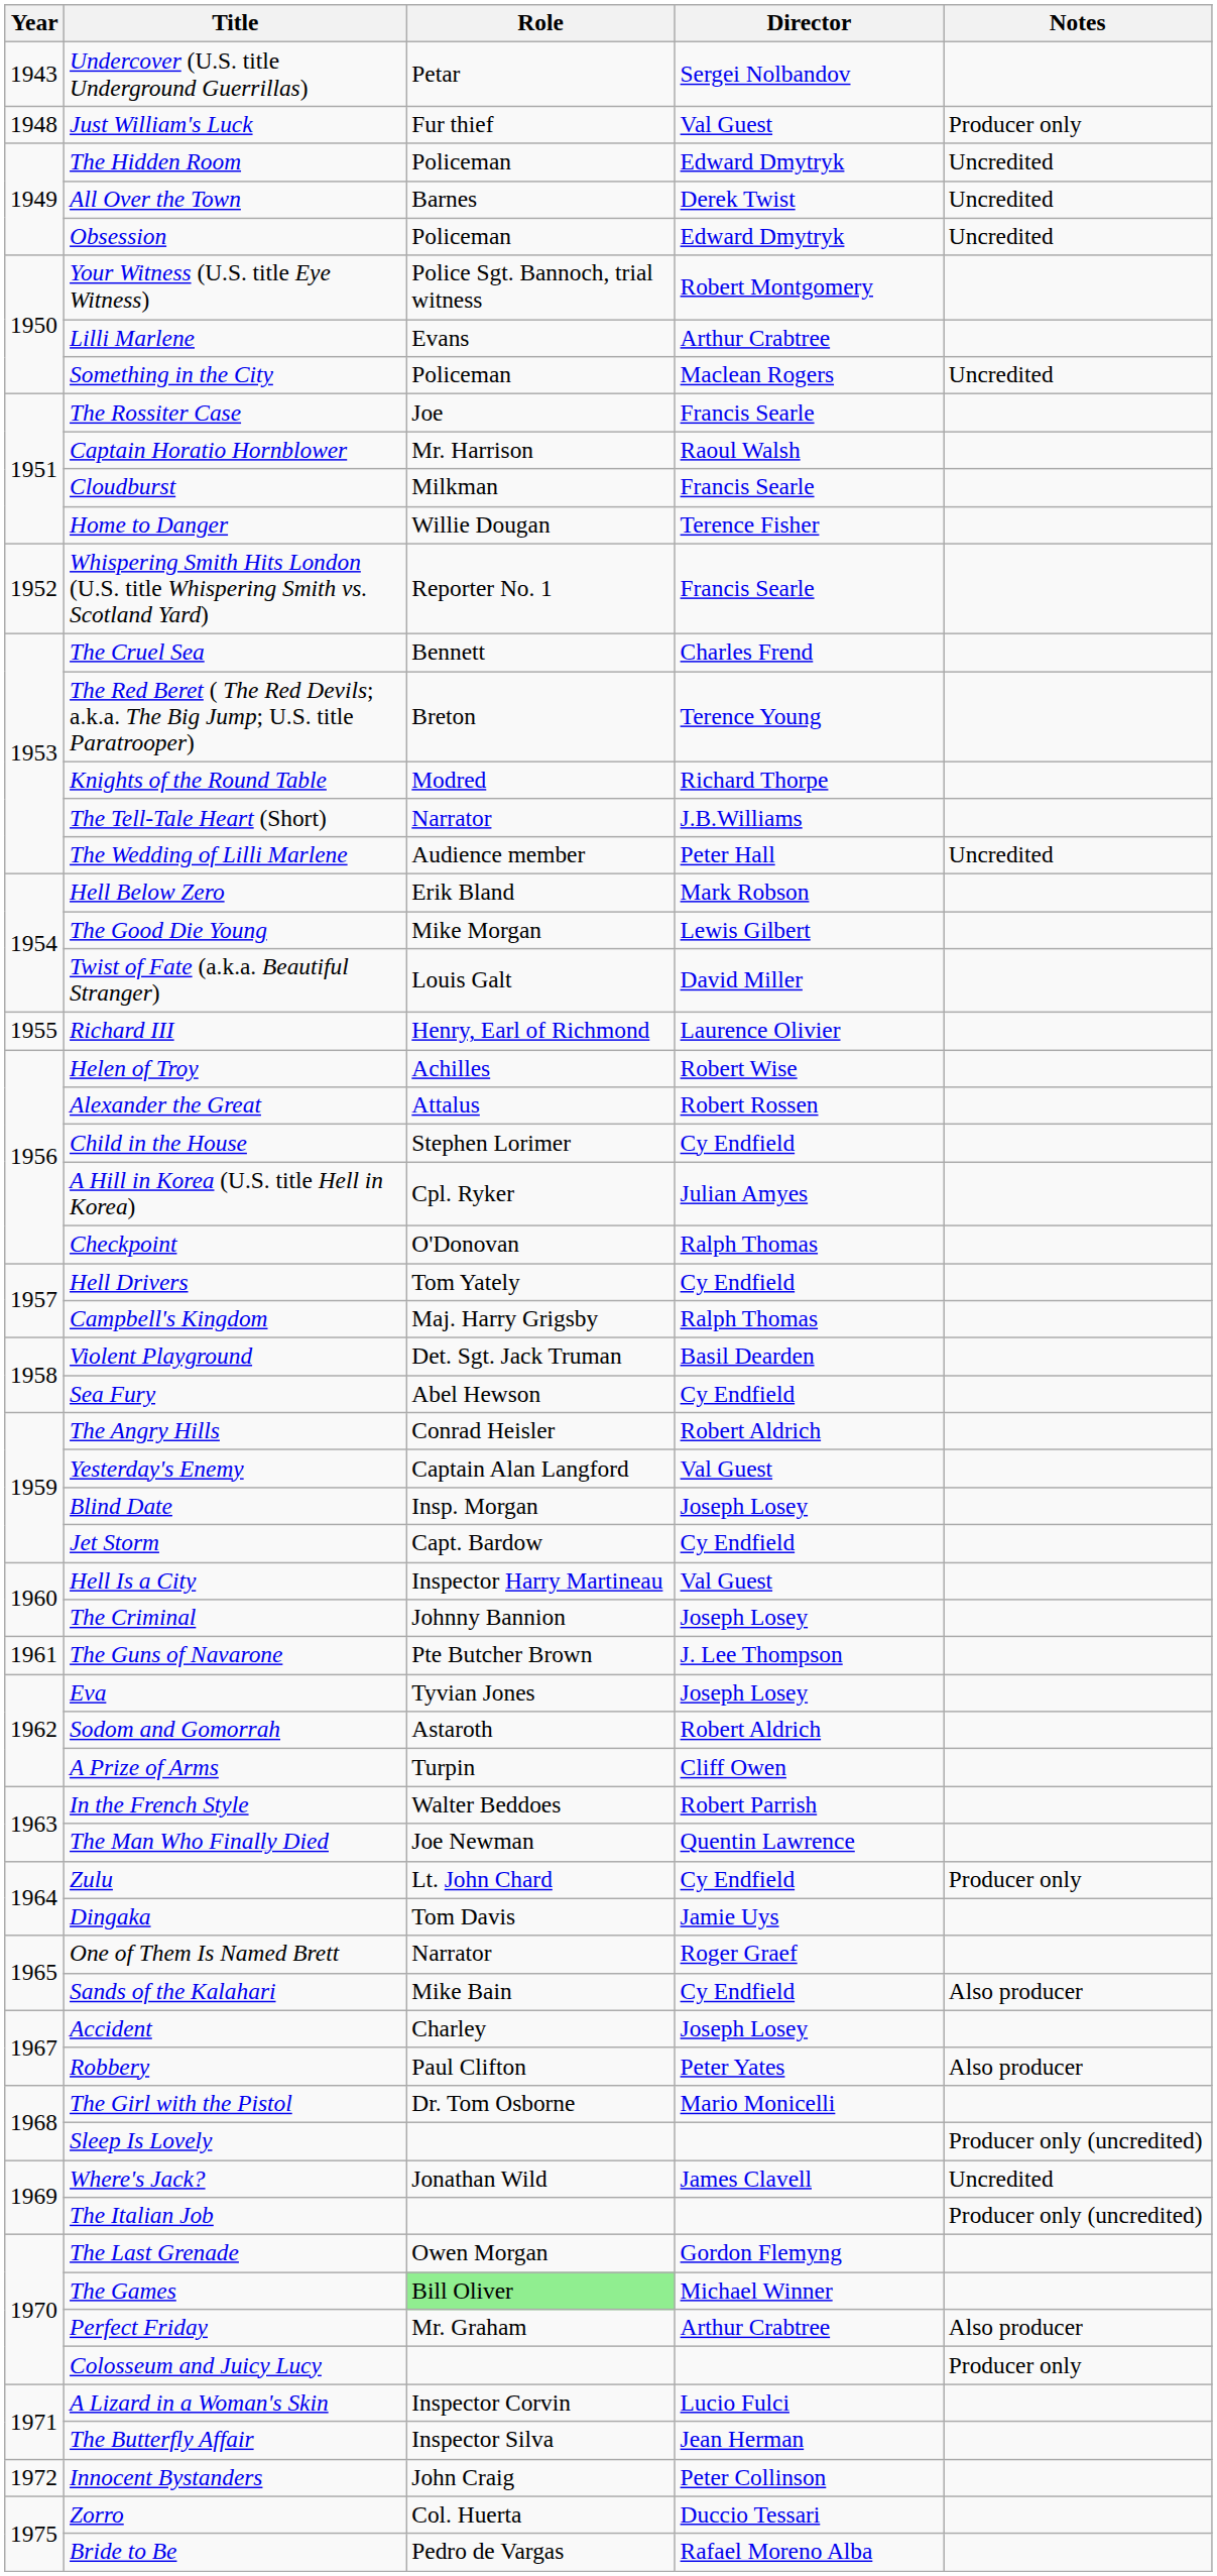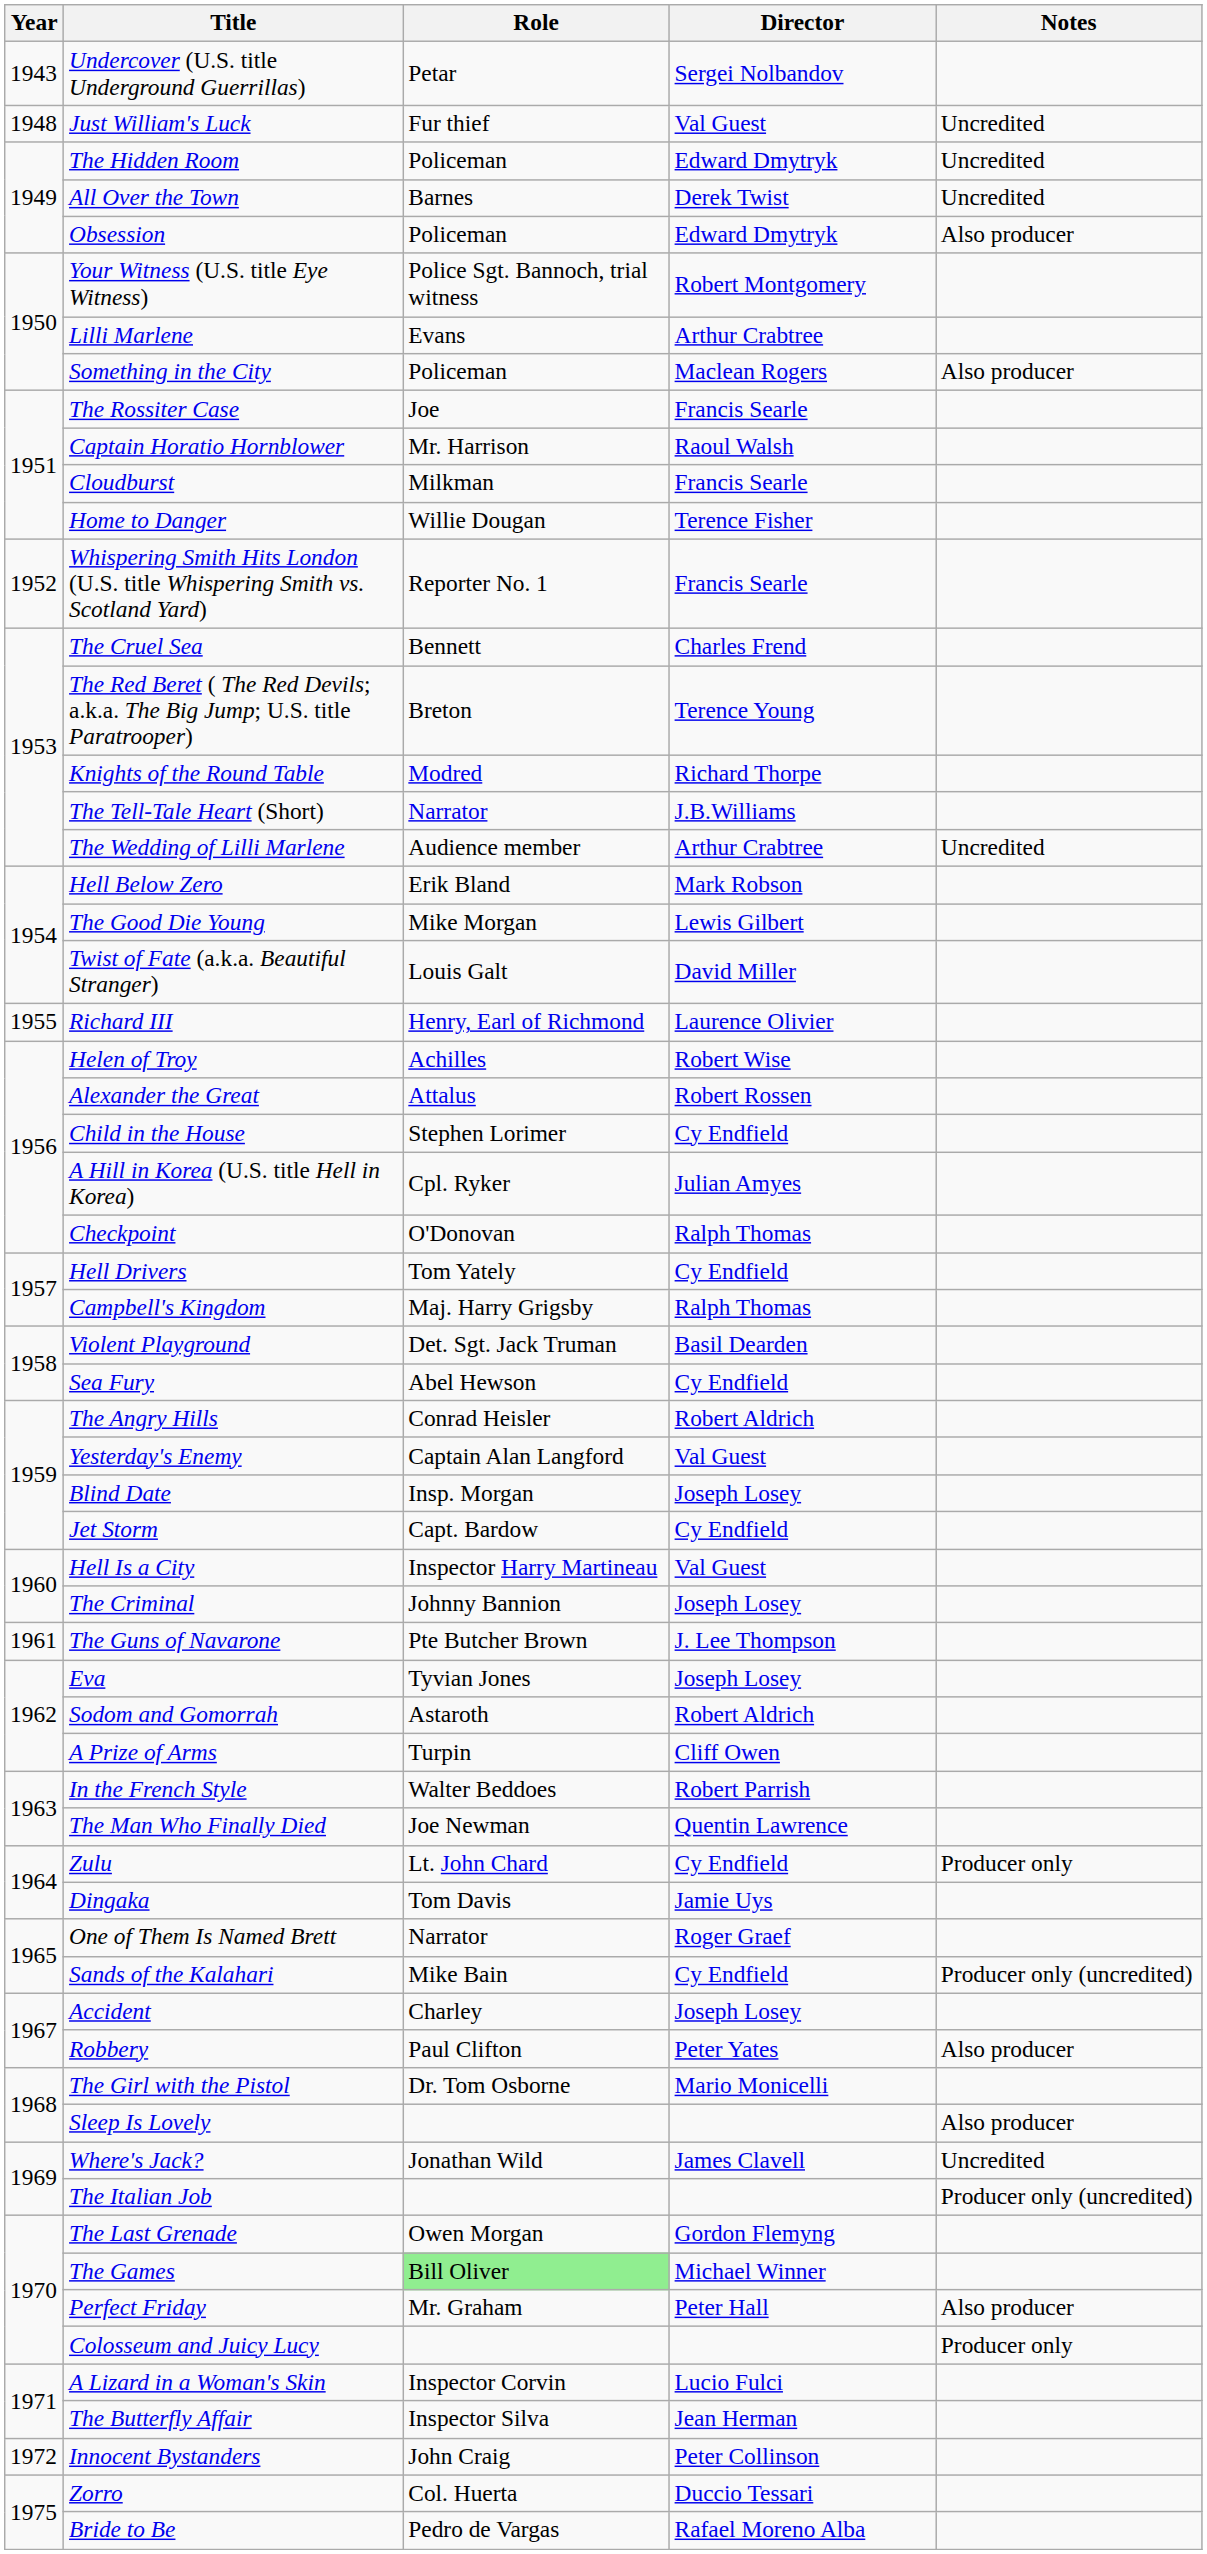Just William's Luck | Notes: Producer only -> Uncredited
Obsession | Notes: Uncredited -> Also producer
Something in the City | Notes: Uncredited -> Also producer
The Wedding of Lilli Marlene | Director: Peter Hall -> Arthur Crabtree
Sands of the Kalahari | Notes: Also producer -> Producer only (uncredited)
Sleep Is Lovely | Notes: Producer only (uncredited) -> Also producer
Perfect Friday | Director: Arthur Crabtree -> Peter Hall
